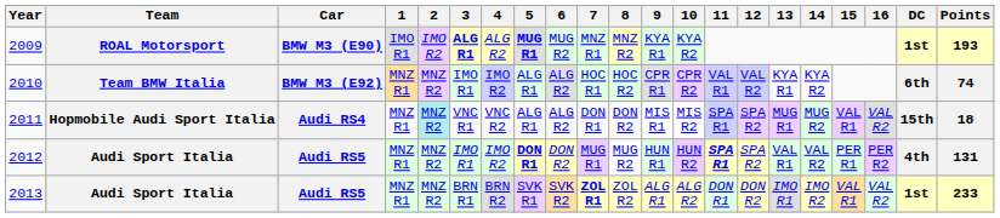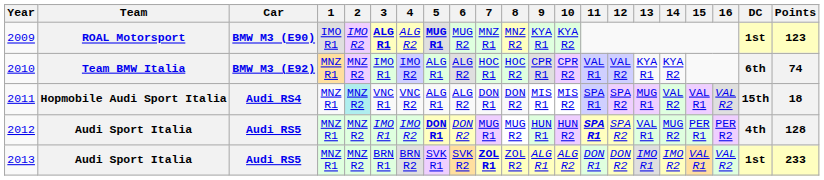2009 | Points: 193 -> 123
2011 | 14: MUG R2 -> VAL R2
2012 | 14: VAL R2 -> MUG R2
2012 | Points: 131 -> 128
